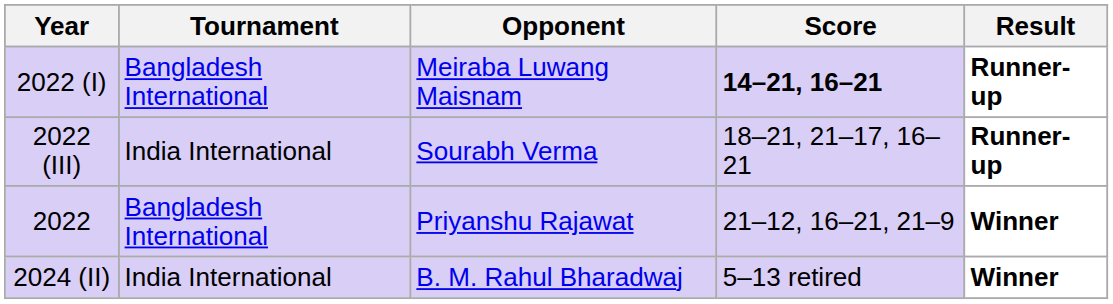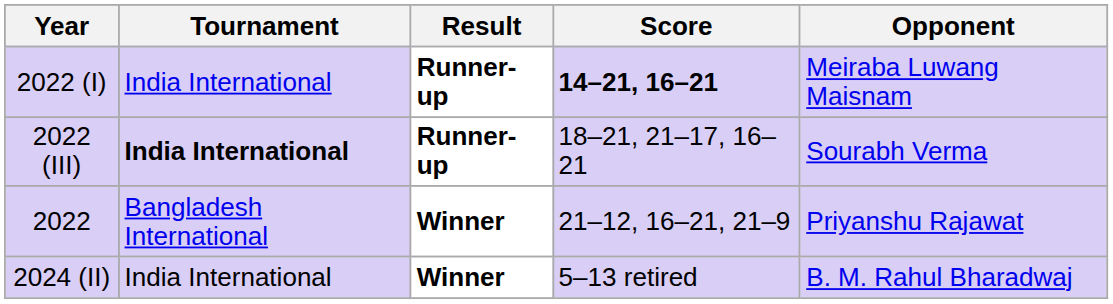columns swapped: Opponent <-> Result
2022 (I) | Tournament: Bangladesh International -> India International
2022 (III) | Tournament: normal -> bold
